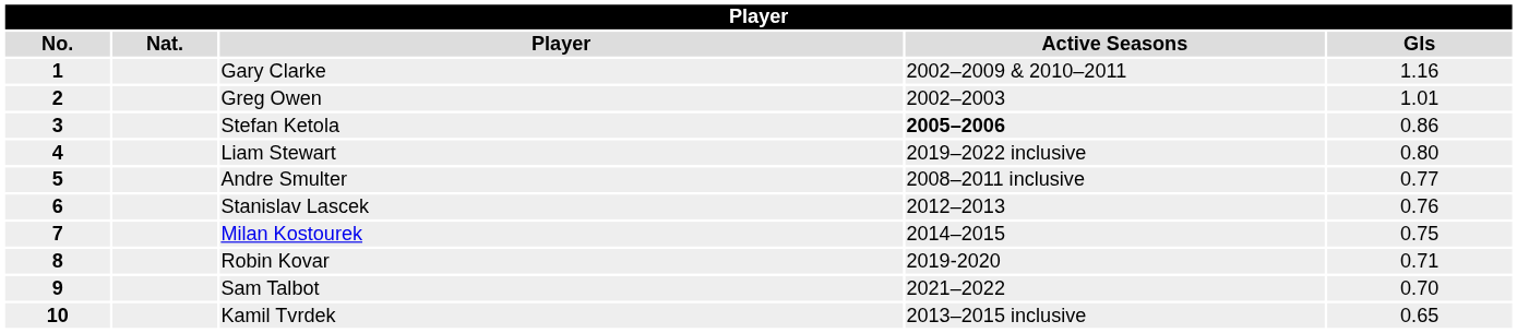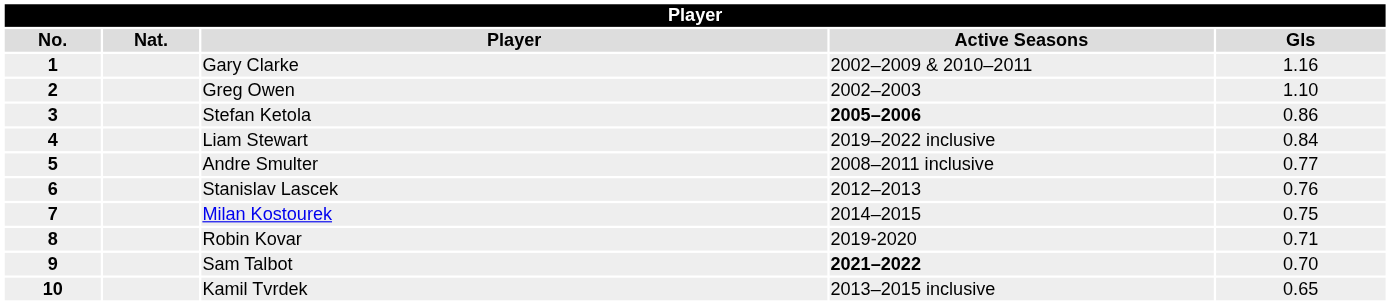Greg Owen | Gls: 1.01 -> 1.10
Liam Stewart | Gls: 0.80 -> 0.84
Sam Talbot | Active Seasons: normal -> bold
